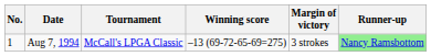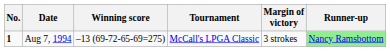columns swapped: Tournament <-> Winning score
Aug 7, 1994 | No.: normal -> bold
